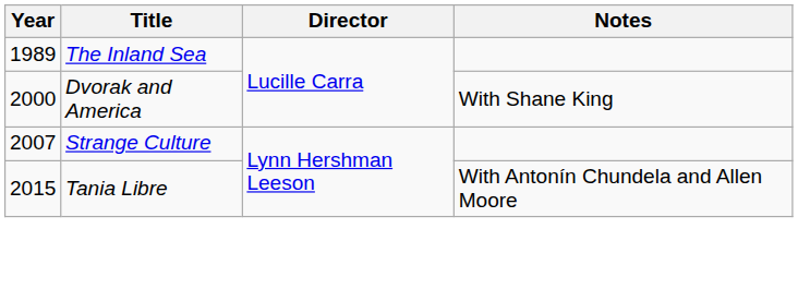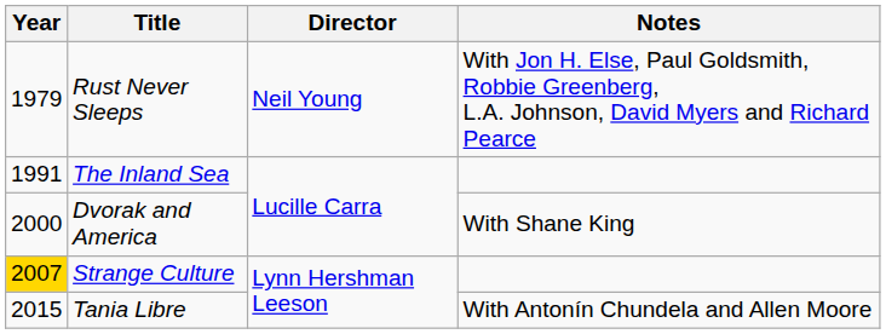+ row: 1979 | Rust Never Sleeps | Neil Young | With Jon H. Else, Paul Goldsmith, Robbie Greenberg, L.A. Johnson, David Myers and Richard Pearce
The Inland Sea | Year: 1989 -> 1991
Strange Culture | Year: no background -> gold background
